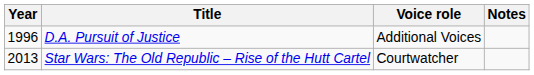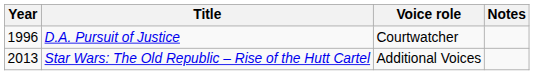D.A. Pursuit of Justice | Voice role: Additional Voices -> Courtwatcher
Star Wars: The Old Republic – Rise of the Hutt Cartel | Voice role: Courtwatcher -> Additional Voices
